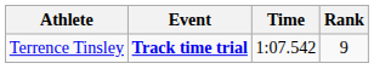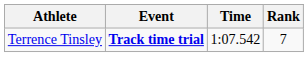Terrence Tinsley | Rank: 9 -> 7
